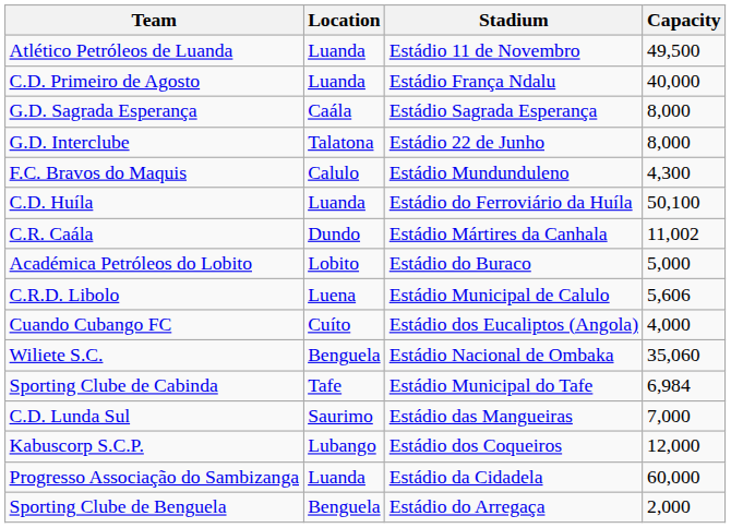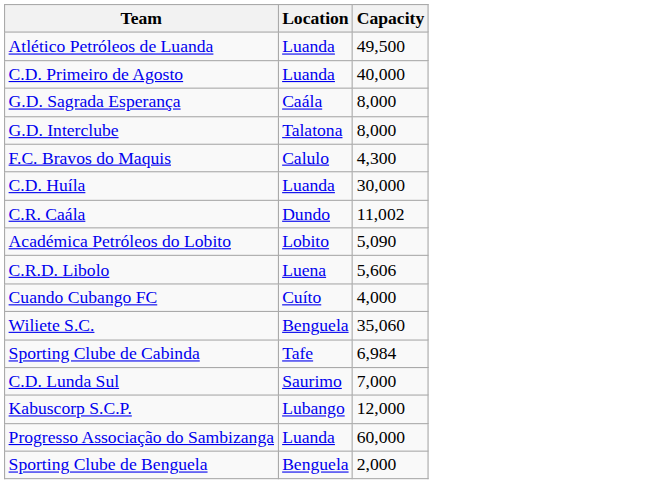- column: Stadium | Estádio 11 de Novembro | Estádio França Ndalu | Estádio Sagrada Esperança | Estádio 22 de Junho | Estádio Mundunduleno | Estádio do Ferroviário da Huíla | Estádio Mártires da Canhala | Estádio do Buraco | Estádio Municipal de Calulo | Estádio dos Eucaliptos (Angola) | Estádio Nacional de Ombaka | Estádio Municipal do Tafe | Estádio das Mangueiras | Estádio dos Coqueiros | Estádio da Cidadela | Estádio do Arregaça
C.D. Huíla | Capacity: 50,100 -> 30,000
Académica Petróleos do Lobito | Capacity: 5,000 -> 5,090
